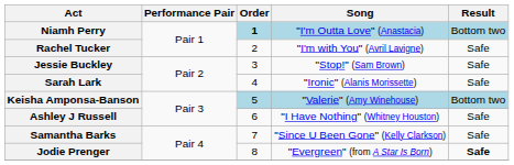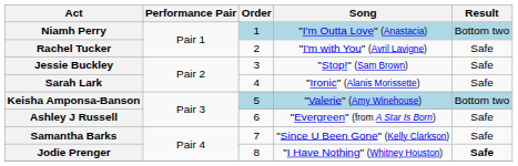Niamh Perry | Order: bold -> normal
Ashley J Russell | Song: "I Have Nothing" (Whitney Houston) -> "Evergreen" (from A Star Is Born)
Jodie Prenger | Song: "Evergreen" (from A Star Is Born) -> "I Have Nothing" (Whitney Houston)
